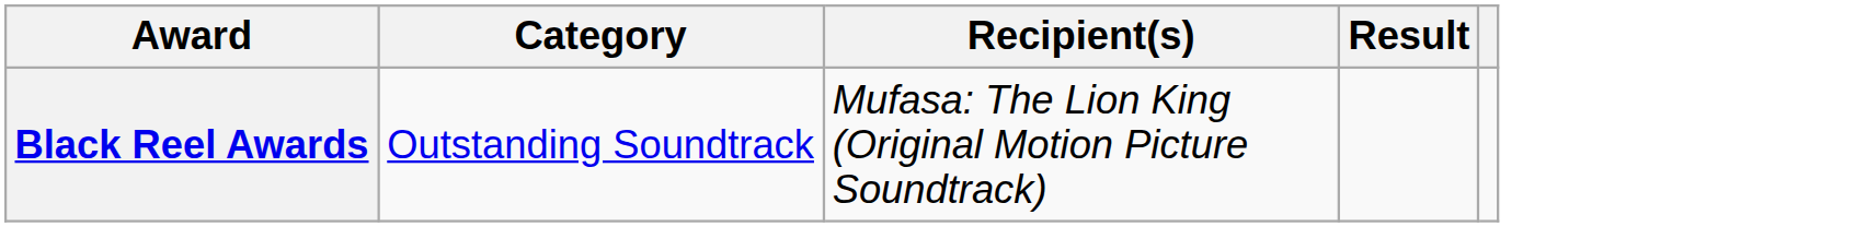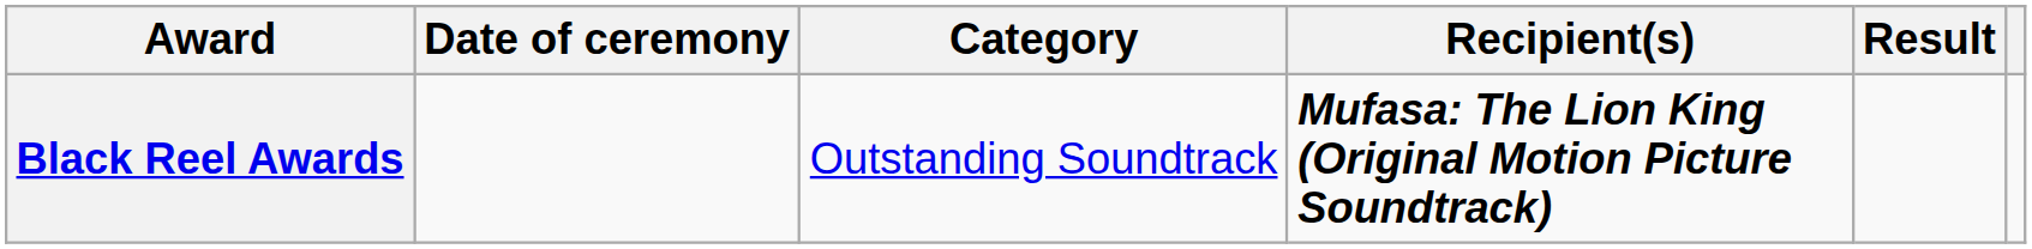+ column: Date of ceremony
Black Reel Awards | Recipient(s): normal -> bold
